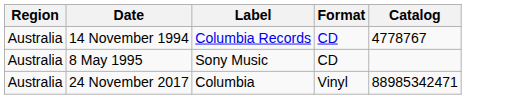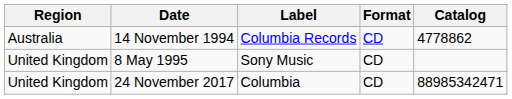14 November 1994 | Catalog: 4778767 -> 4778862
8 May 1995 | Region: Australia -> United Kingdom
24 November 2017 | Region: Australia -> United Kingdom
24 November 2017 | Format: Vinyl -> CD
